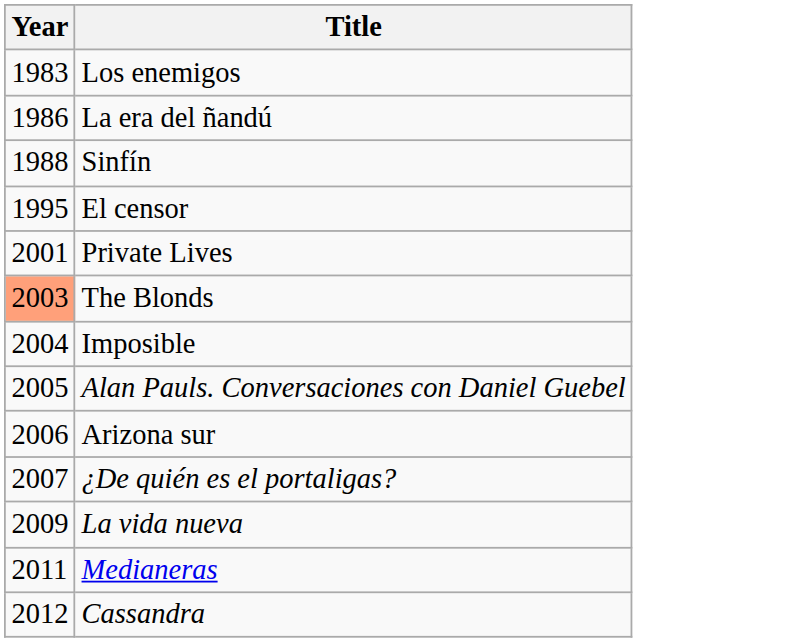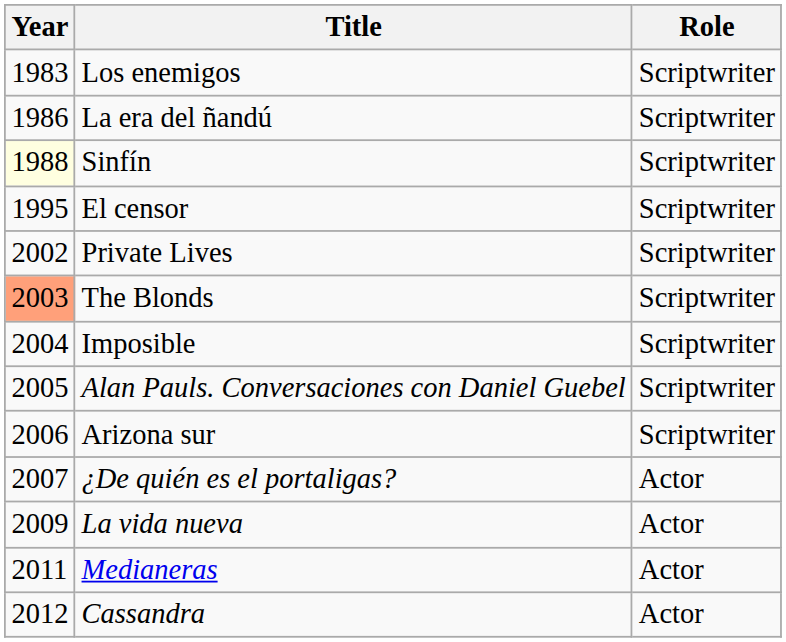+ column: Role | Scriptwriter | Scriptwriter | Scriptwriter | Scriptwriter | Scriptwriter | Scriptwriter | Scriptwriter | Scriptwriter | Scriptwriter | Actor | Actor | Actor | Actor
Sinfín | Year: no background -> lightyellow background
Private Lives | Year: 2001 -> 2002
